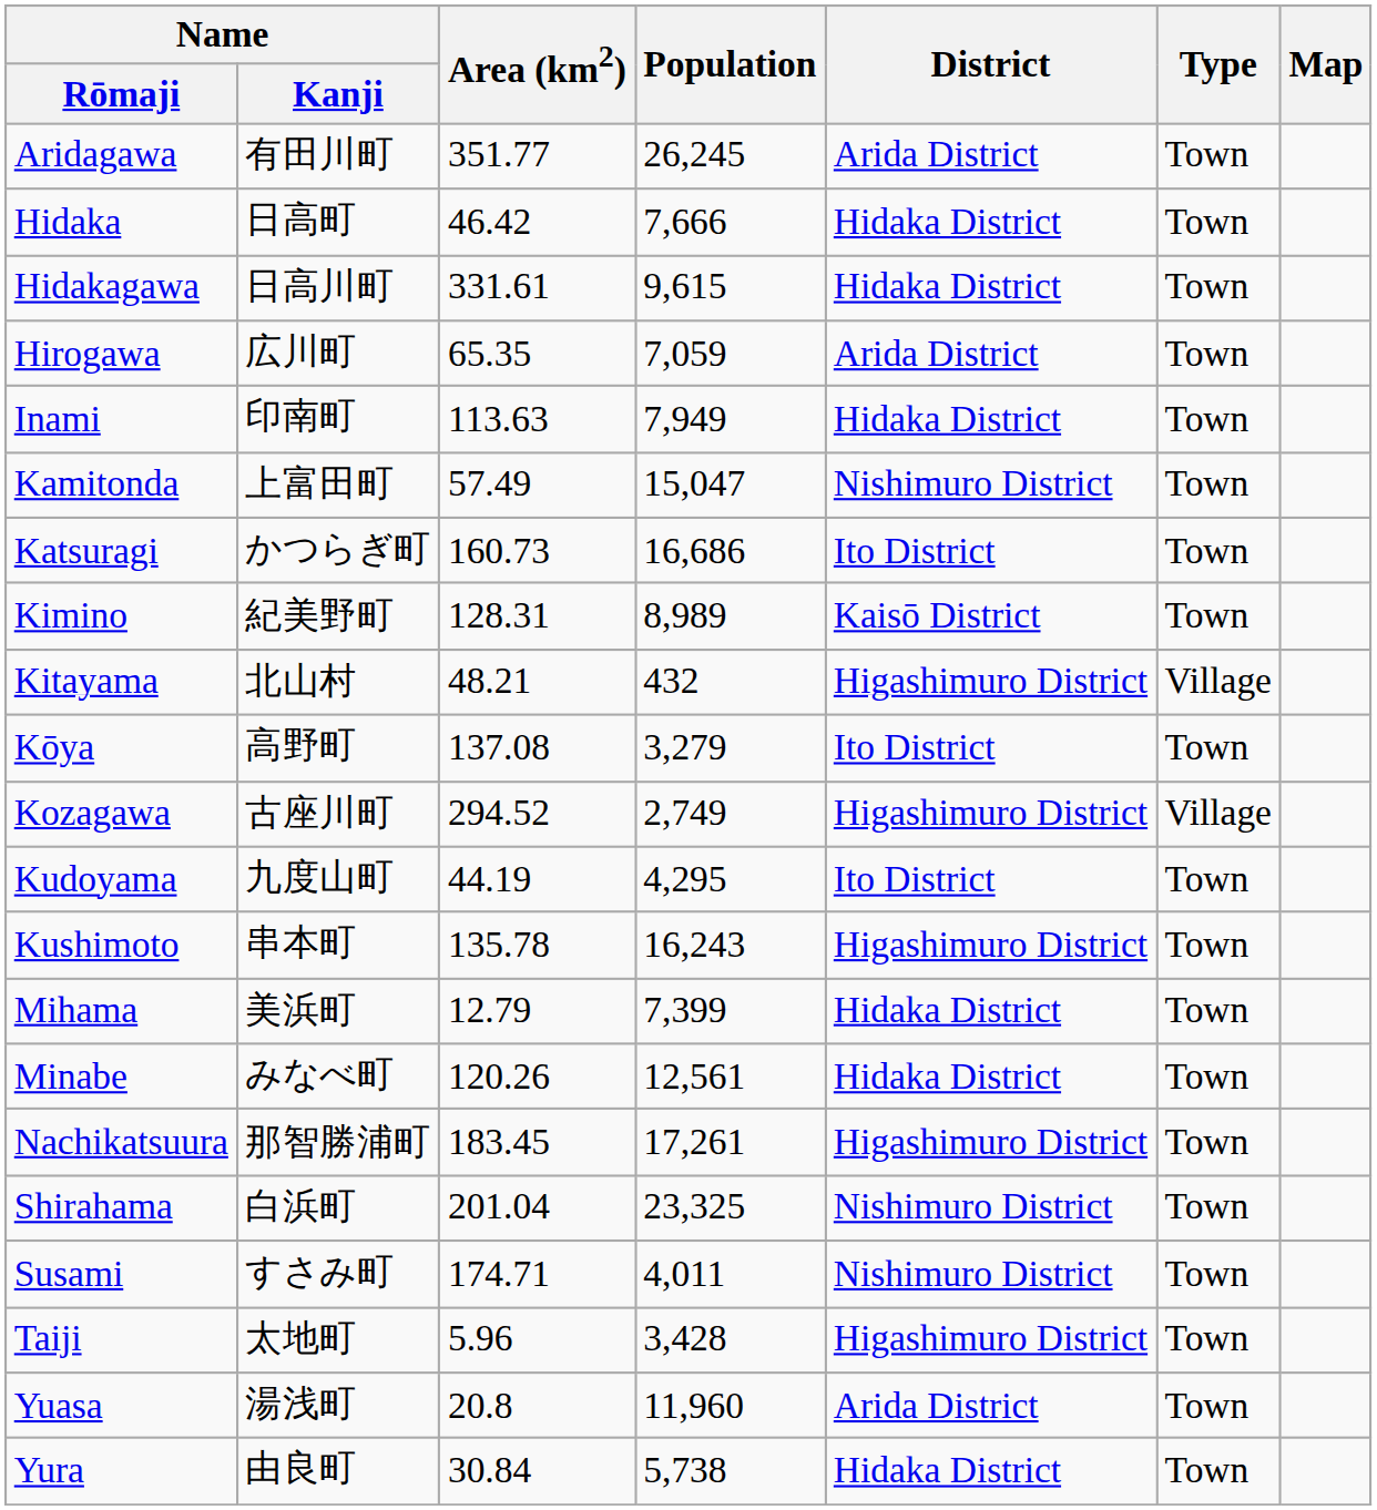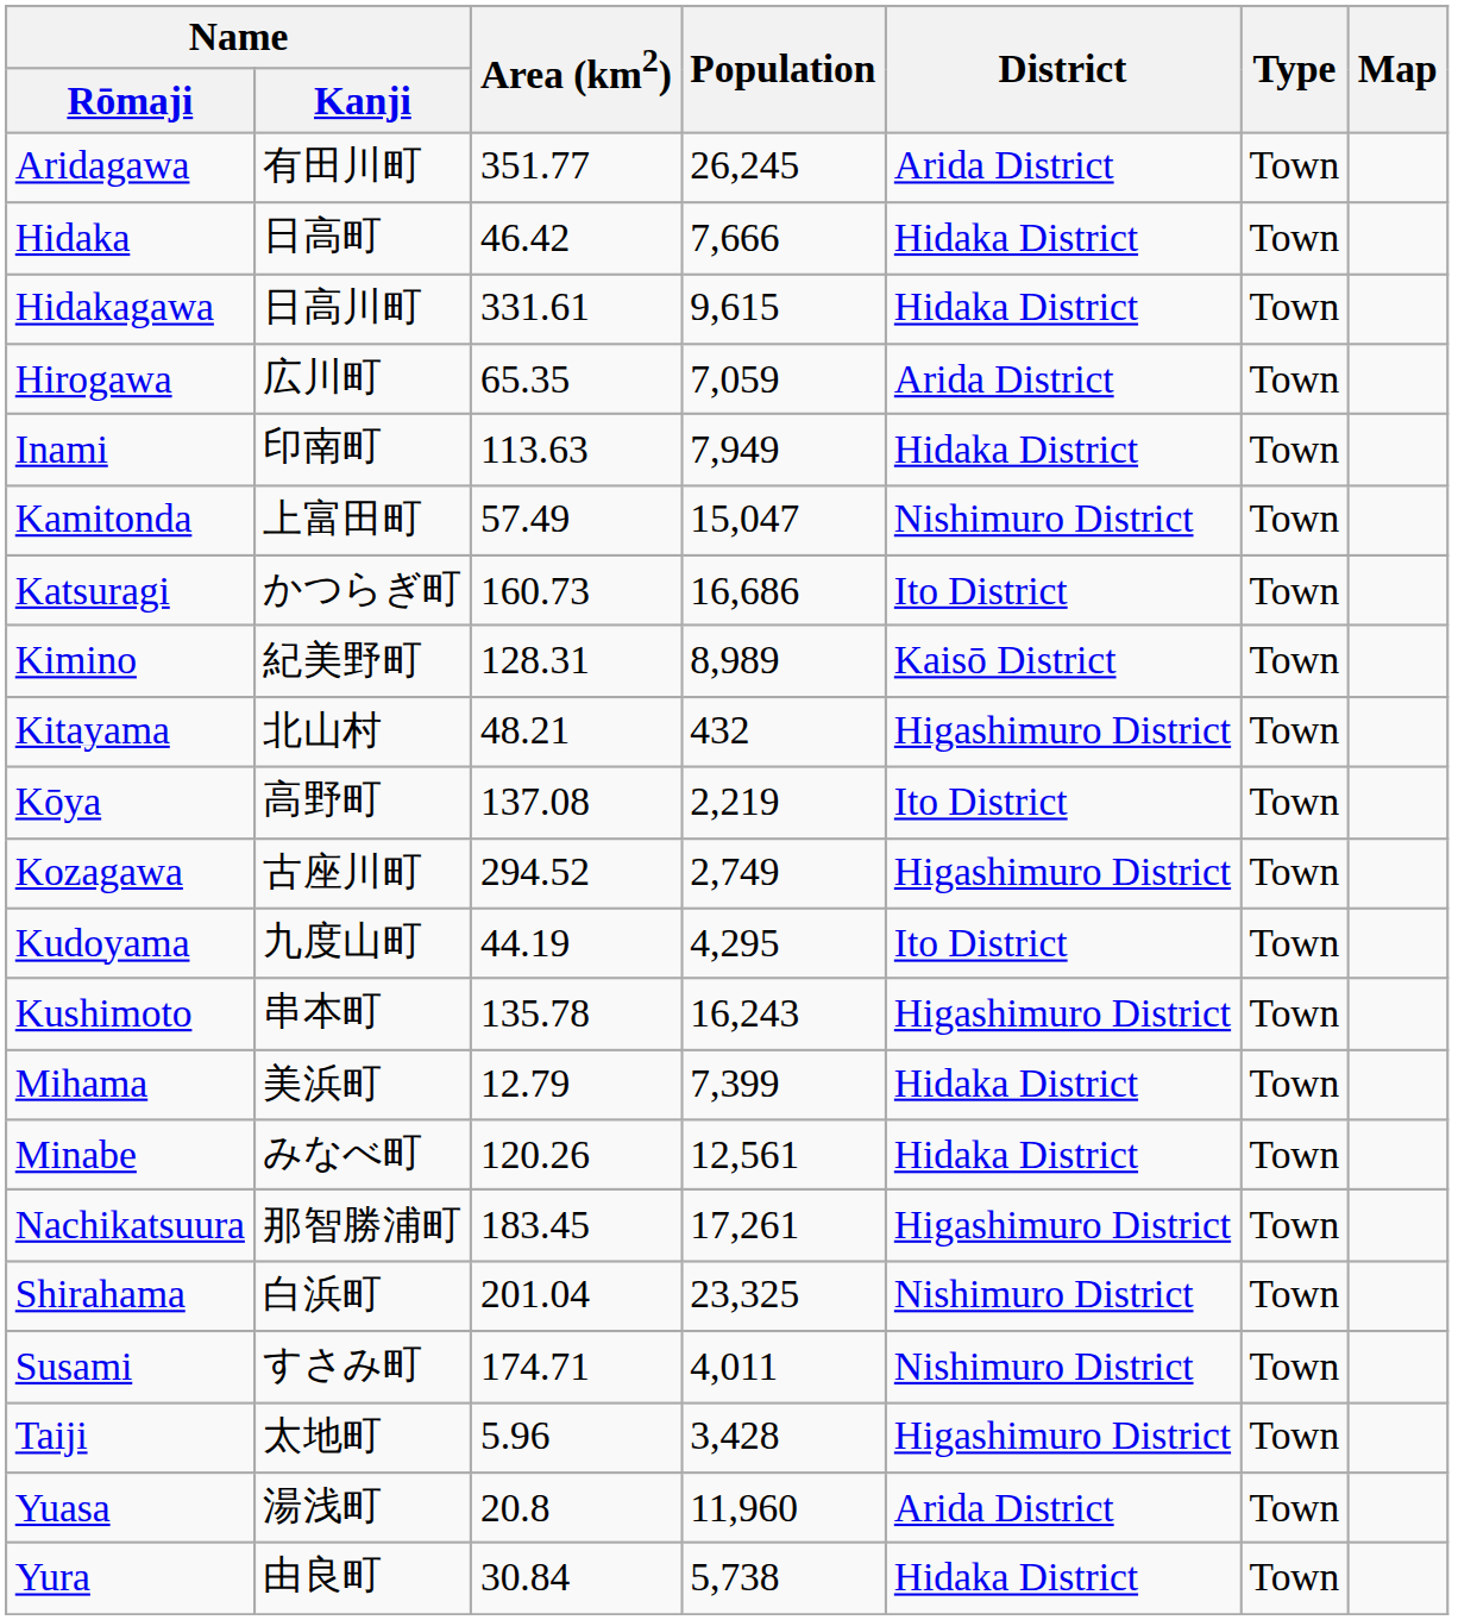Kitayama | Type: Village -> Town
Kōya | Population: 3,279 -> 2,219
Kozagawa | Type: Village -> Town
